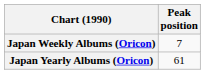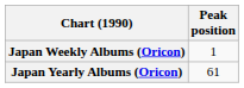Japan Weekly Albums (Oricon) | Peak position: 7 -> 1
